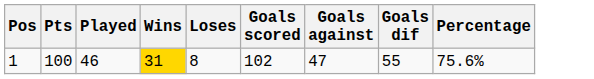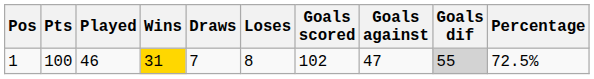+ column: Draws | 7
1 | Goals dif: no background -> lightgrey background
1 | Percentage: 75.6% -> 72.5%
